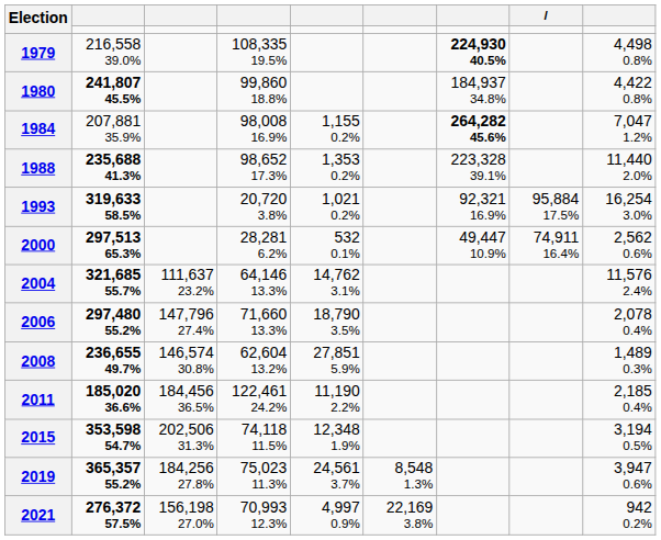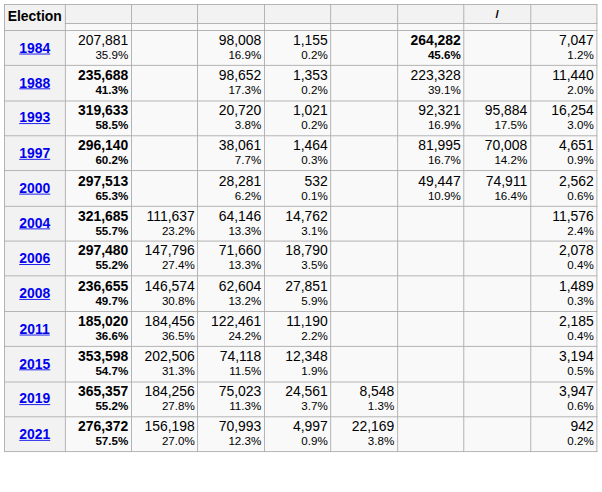- row: 1979 | 216,558 39.0% | 108,335 19.5% | 224,930 40.5% | 4,498 0.8%
- row: 1980 | 241,807 45.5% | 99,860 18.8% | 184,937 34.8% | 4,422 0.8%
+ row: 1997 | 296,140 60.2% | 38,061 7.7% | 1,464 0.3% | 81,995 16.7% | 70,008 14.2% | 4,651 0.9%
